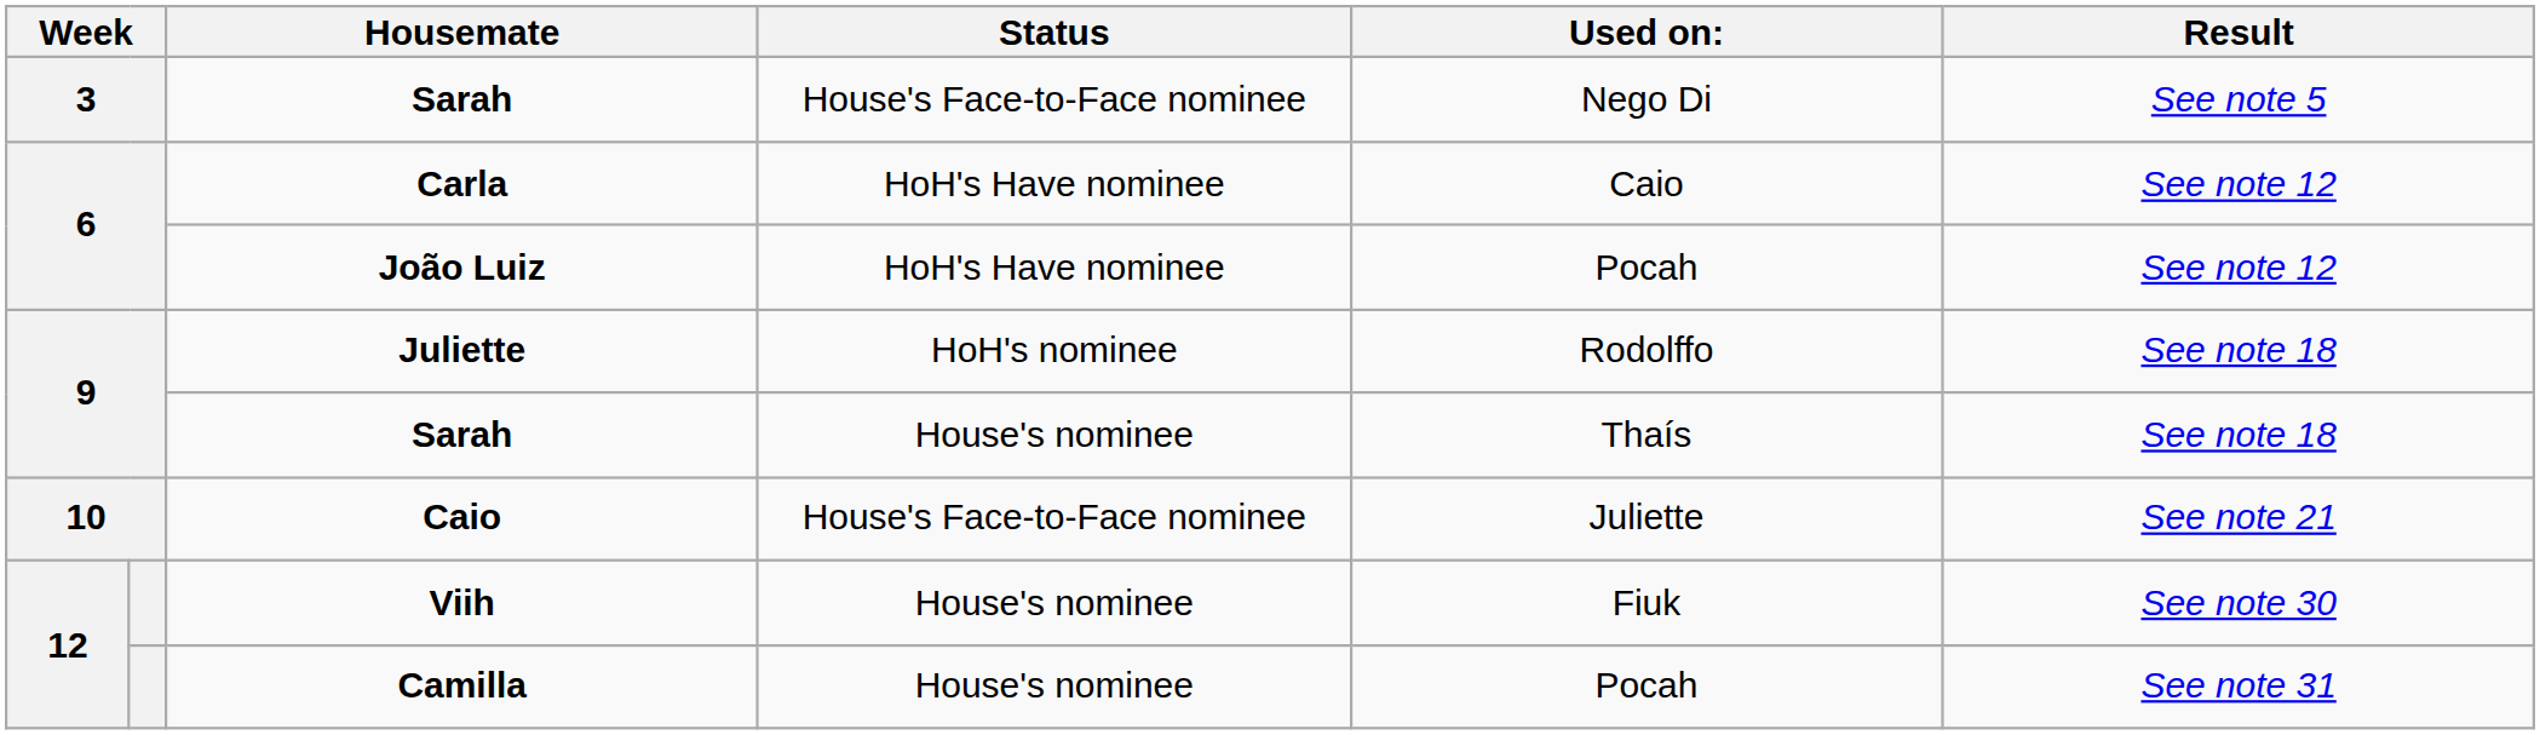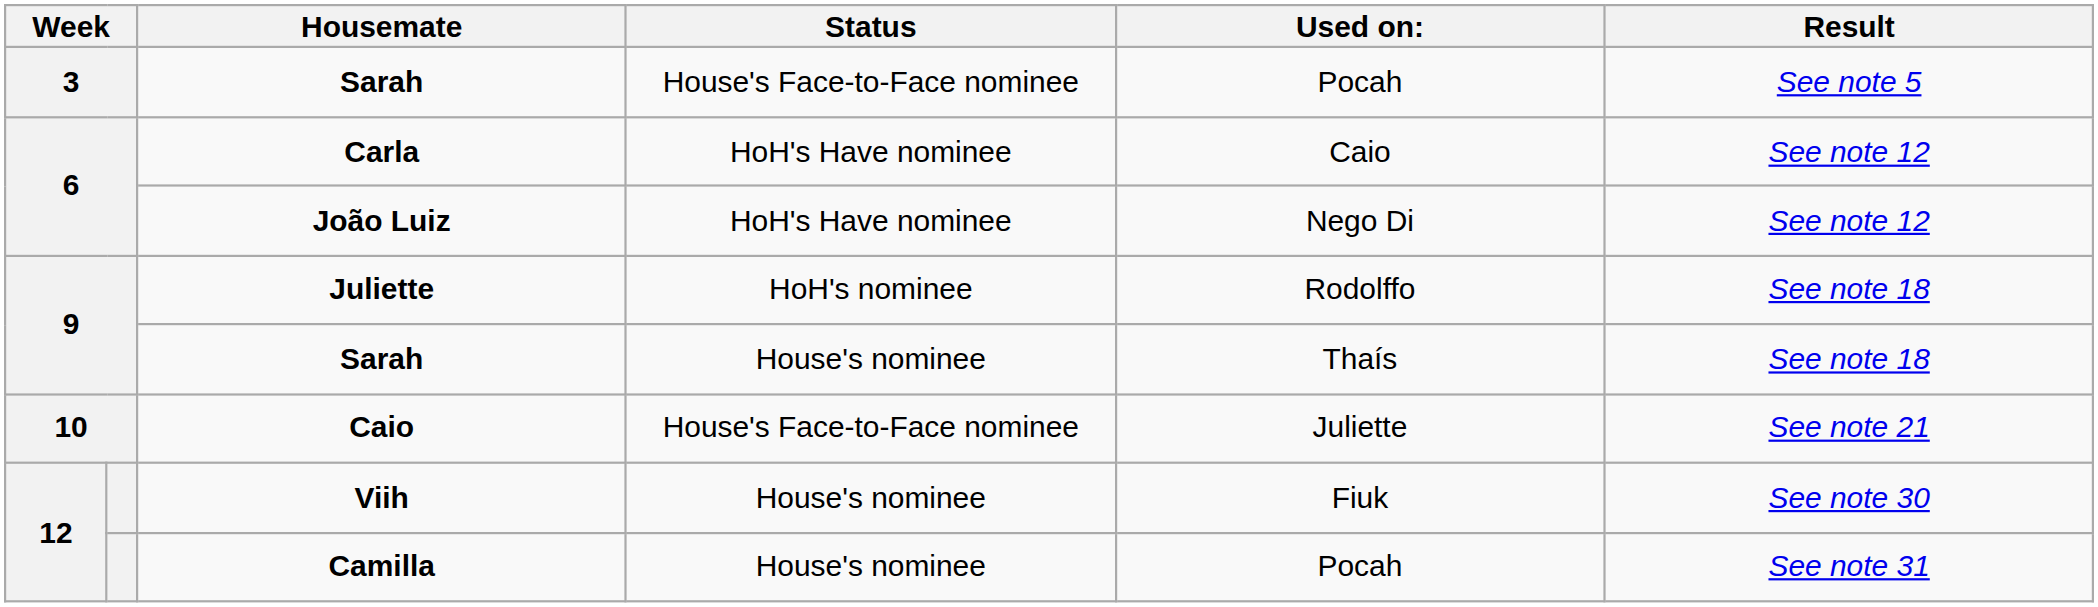3 / Sarah | Used on:: Nego Di -> Pocah
João Luiz | Used on:: Pocah -> Nego Di
